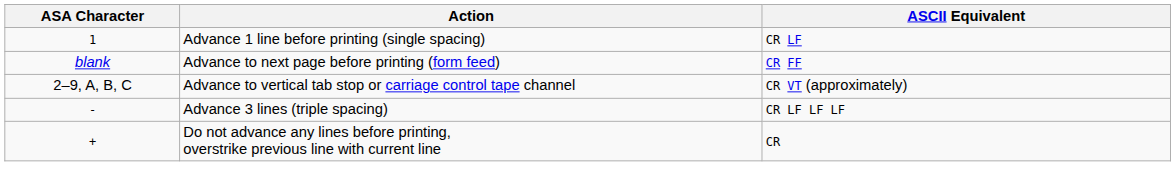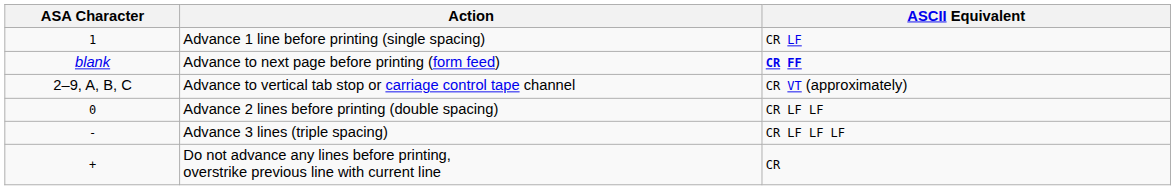Advance to next page before printing (form feed) | ASCII Equivalent: normal -> bold
+ row: 0 | Advance 2 lines before printing (double spacing) | CR LF LF
